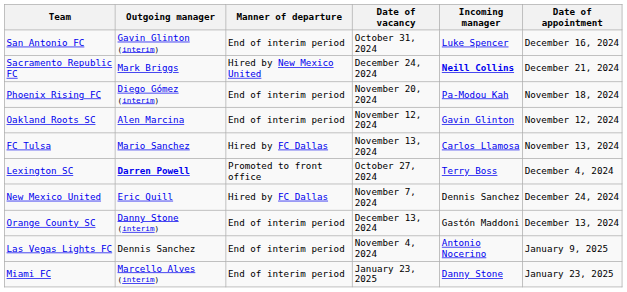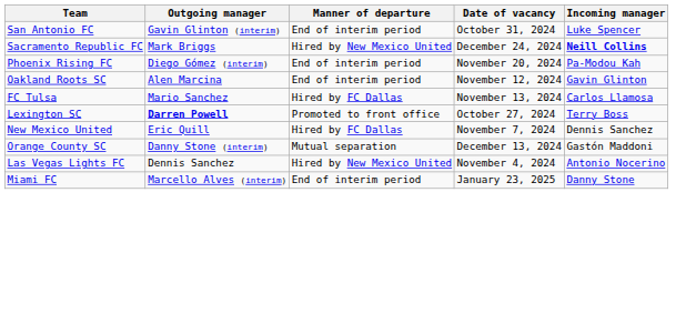- column: Date of appointment | December 16, 2024 | December 21, 2024 | November 18, 2024 | November 12, 2024 | November 13, 2024 | December 4, 2024 | December 24, 2024 | December 13, 2024 | January 9, 2025 | January 23, 2025
Orange County SC | Manner of departure: End of interim period -> Mutual separation
Las Vegas Lights FC | Manner of departure: End of interim period -> Hired by New Mexico United
